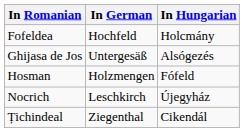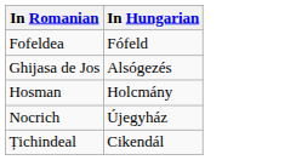- column: In German | Hochfeld | Untergesäß | Holzmengen | Leschkirch | Ziegenthal
Fofeldea | In Hungarian: Holcmány -> Fófeld
Hosman | In Hungarian: Fófeld -> Holcmány
